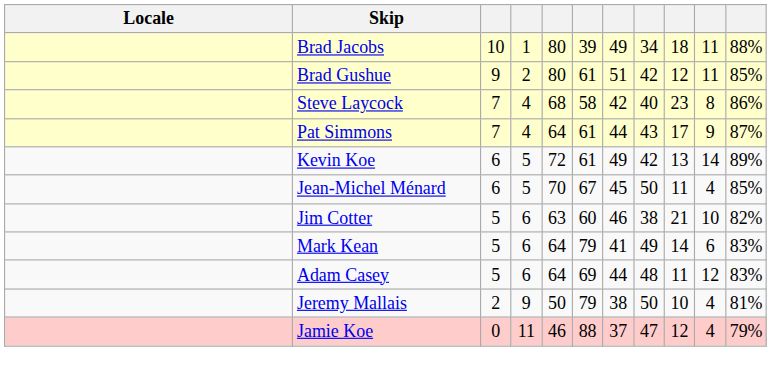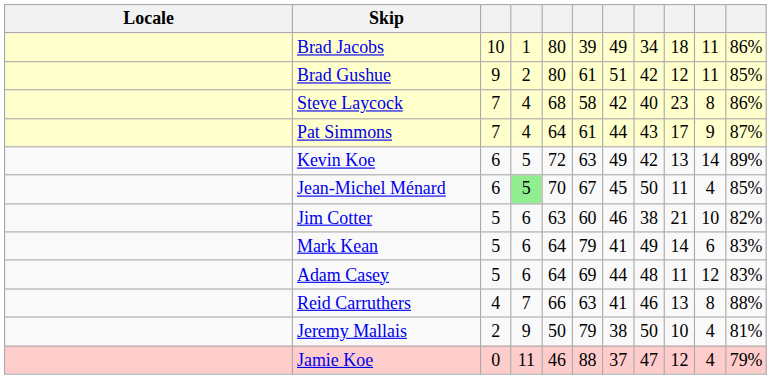Brad Jacobs | column 11: 88% -> 86%
Kevin Koe | column 6: 61 -> 63
Jean-Michel Ménard | column 4: no background -> lightgreen background
+ row: Reid Carruthers | 4 | 7 | 66 | 63 | 41 | 46 | 13 | 8 | 88%
